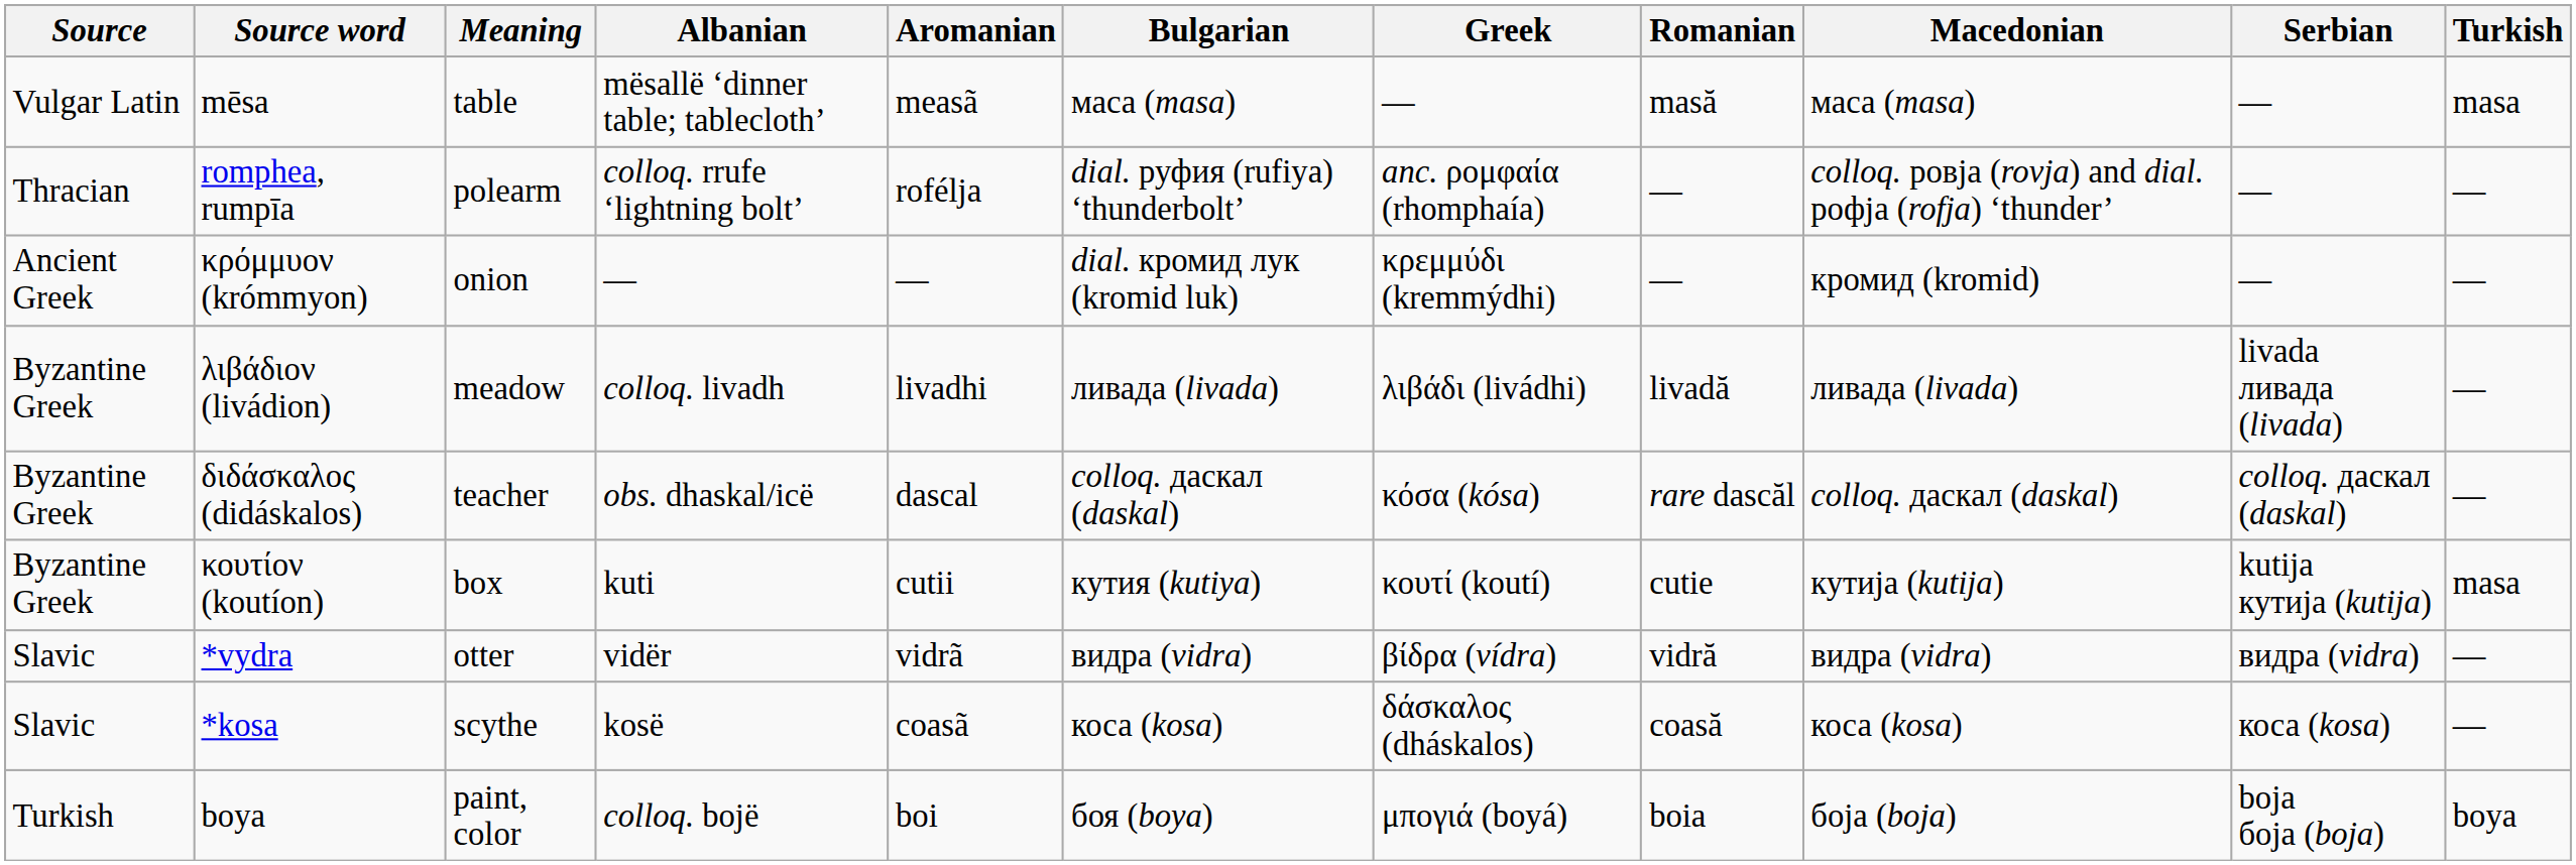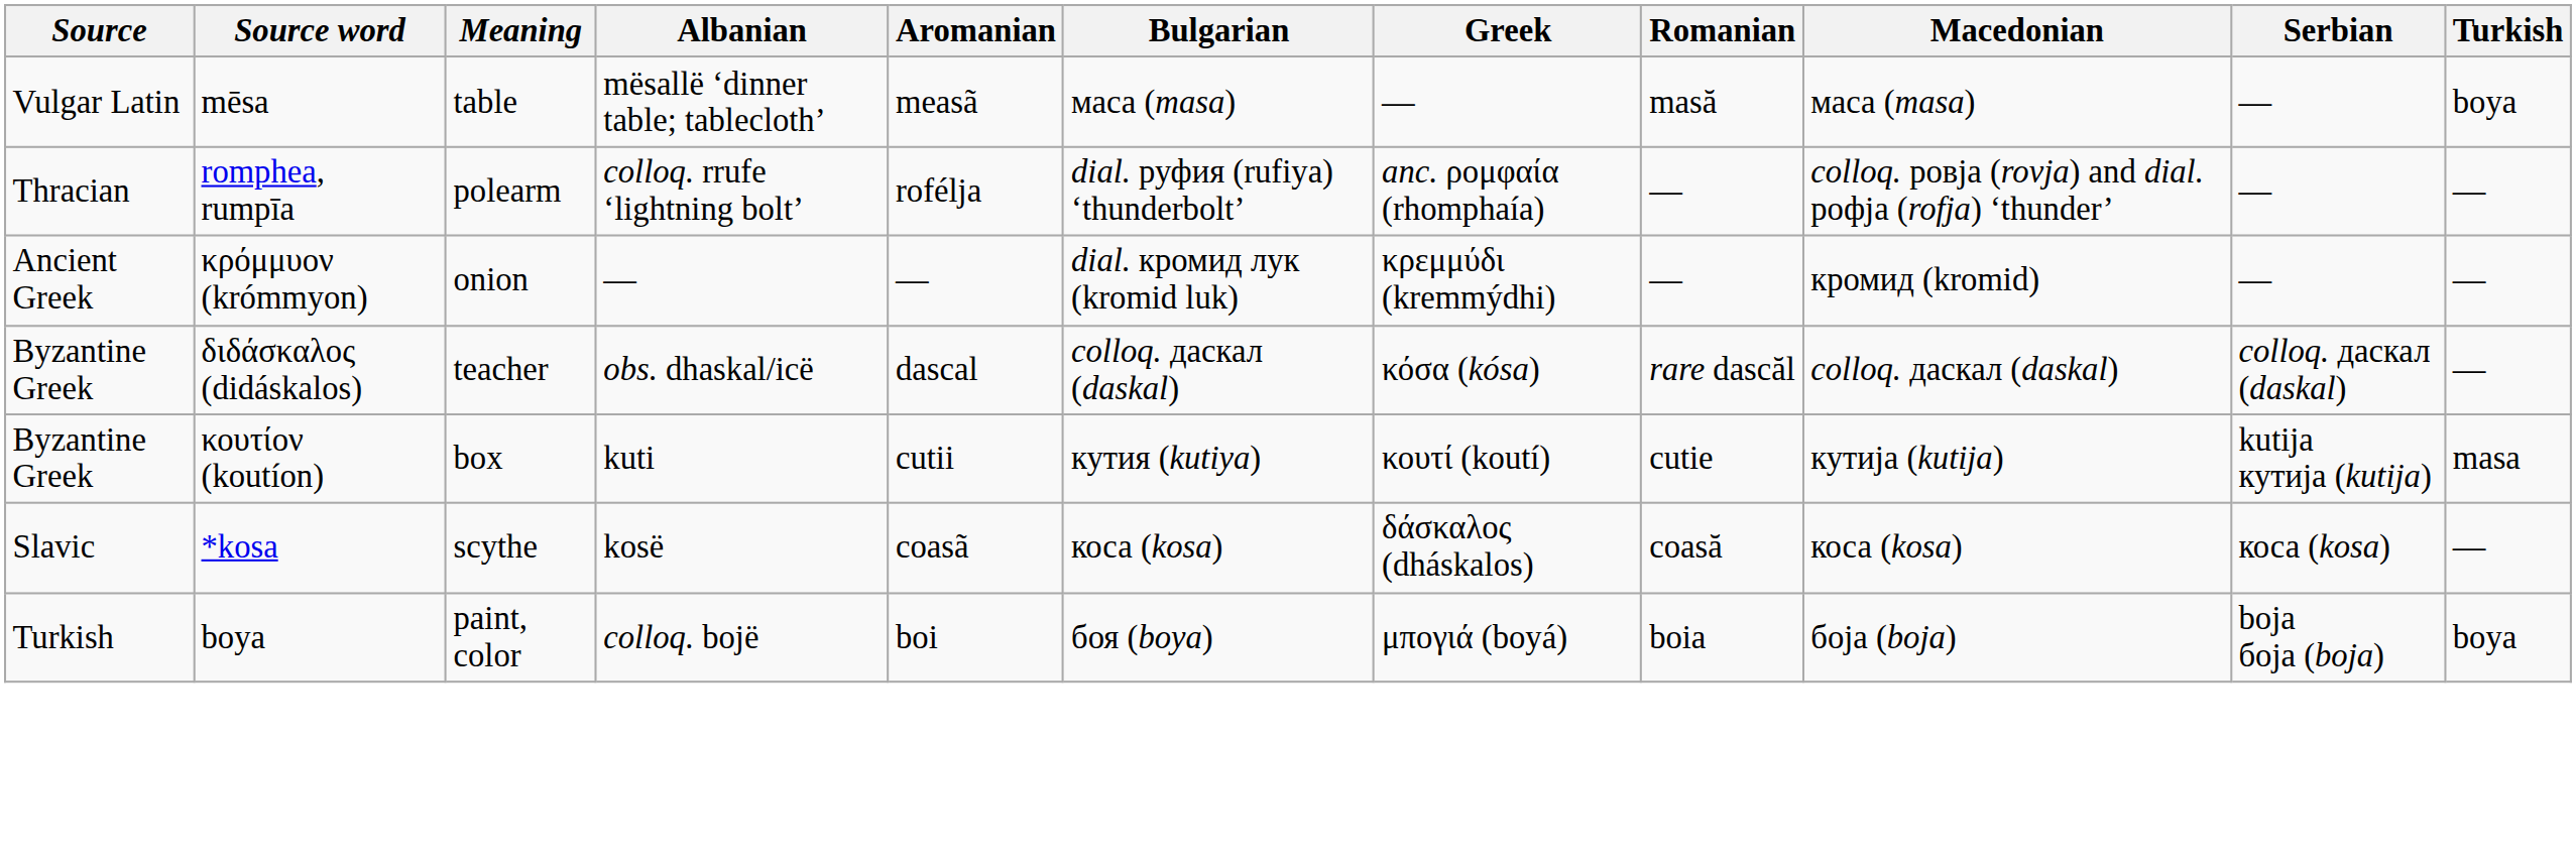mēsa | Turkish: masa -> boya
- row: Byzantine Greek | λιβάδιον (livádion) | meadow | colloq. livadh | livadhi | ливада (livada) | λιβάδι (livádhi) | livadă | ливада (livada) | livada ливада (livada) | —
- row: Slavic | *vydra | otter | vidër | vidrã | видра (vidra) | βίδρα (vídra) | vidră | видра (vidra) | видра (vidra) | —
